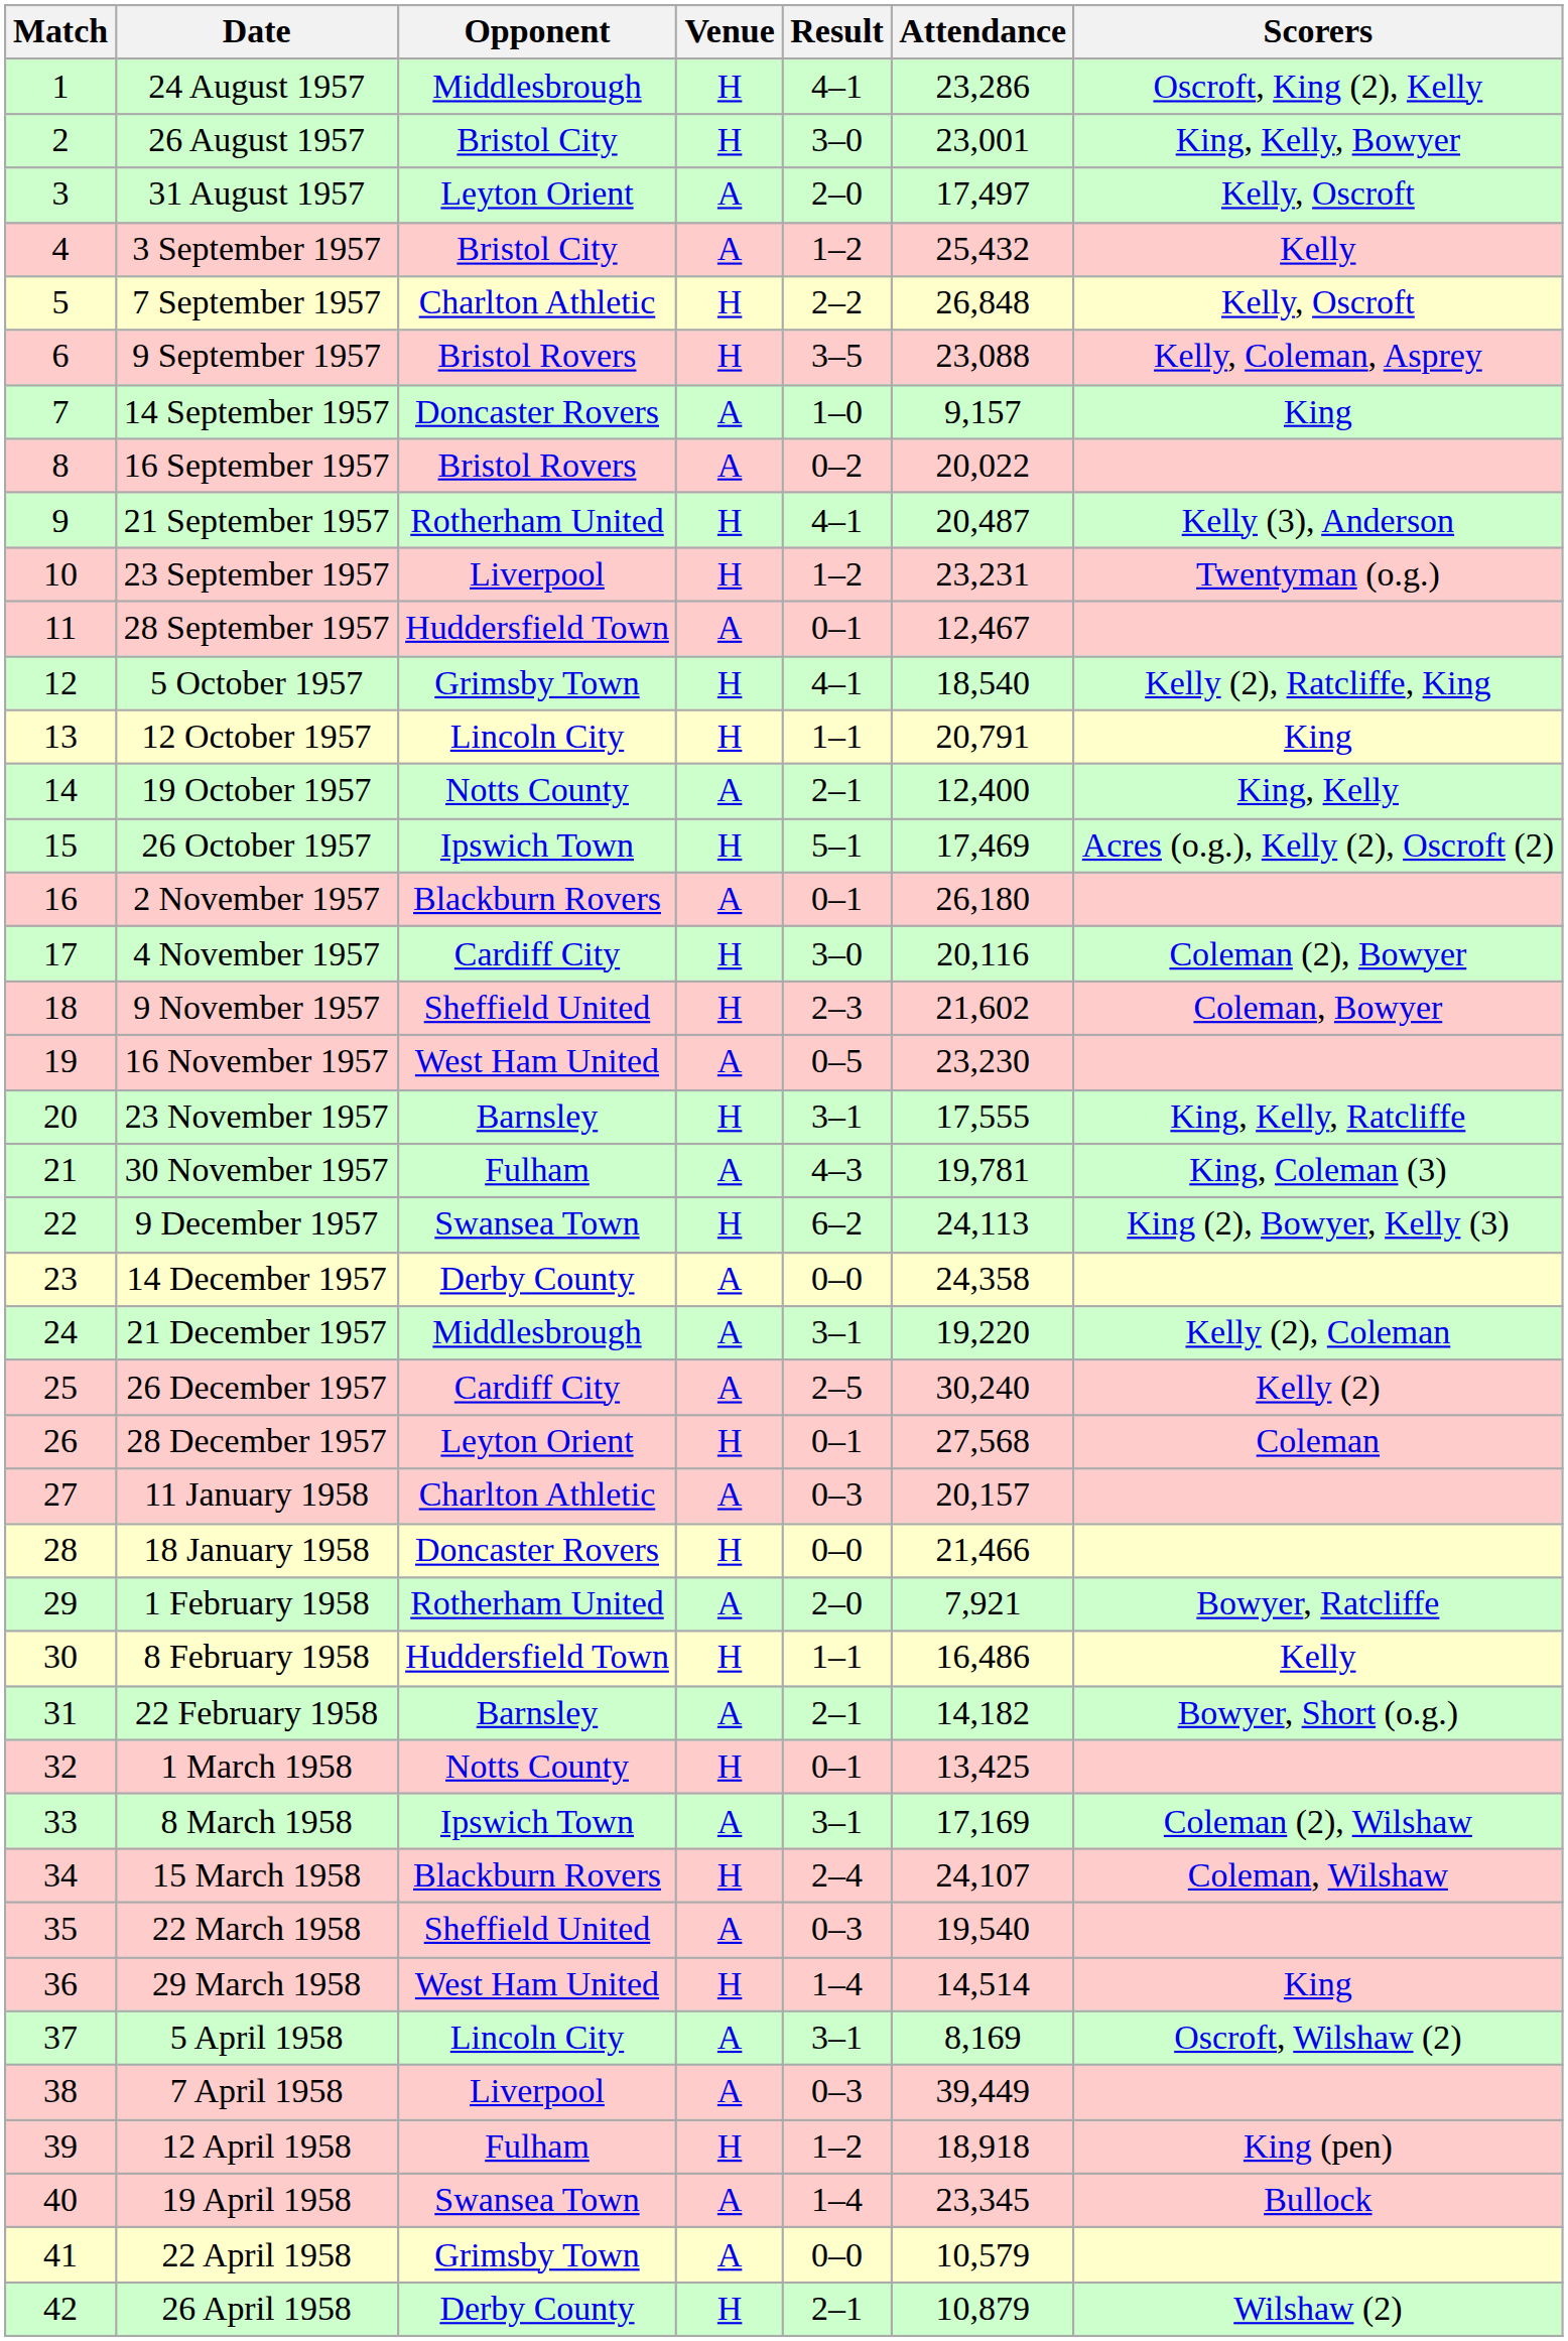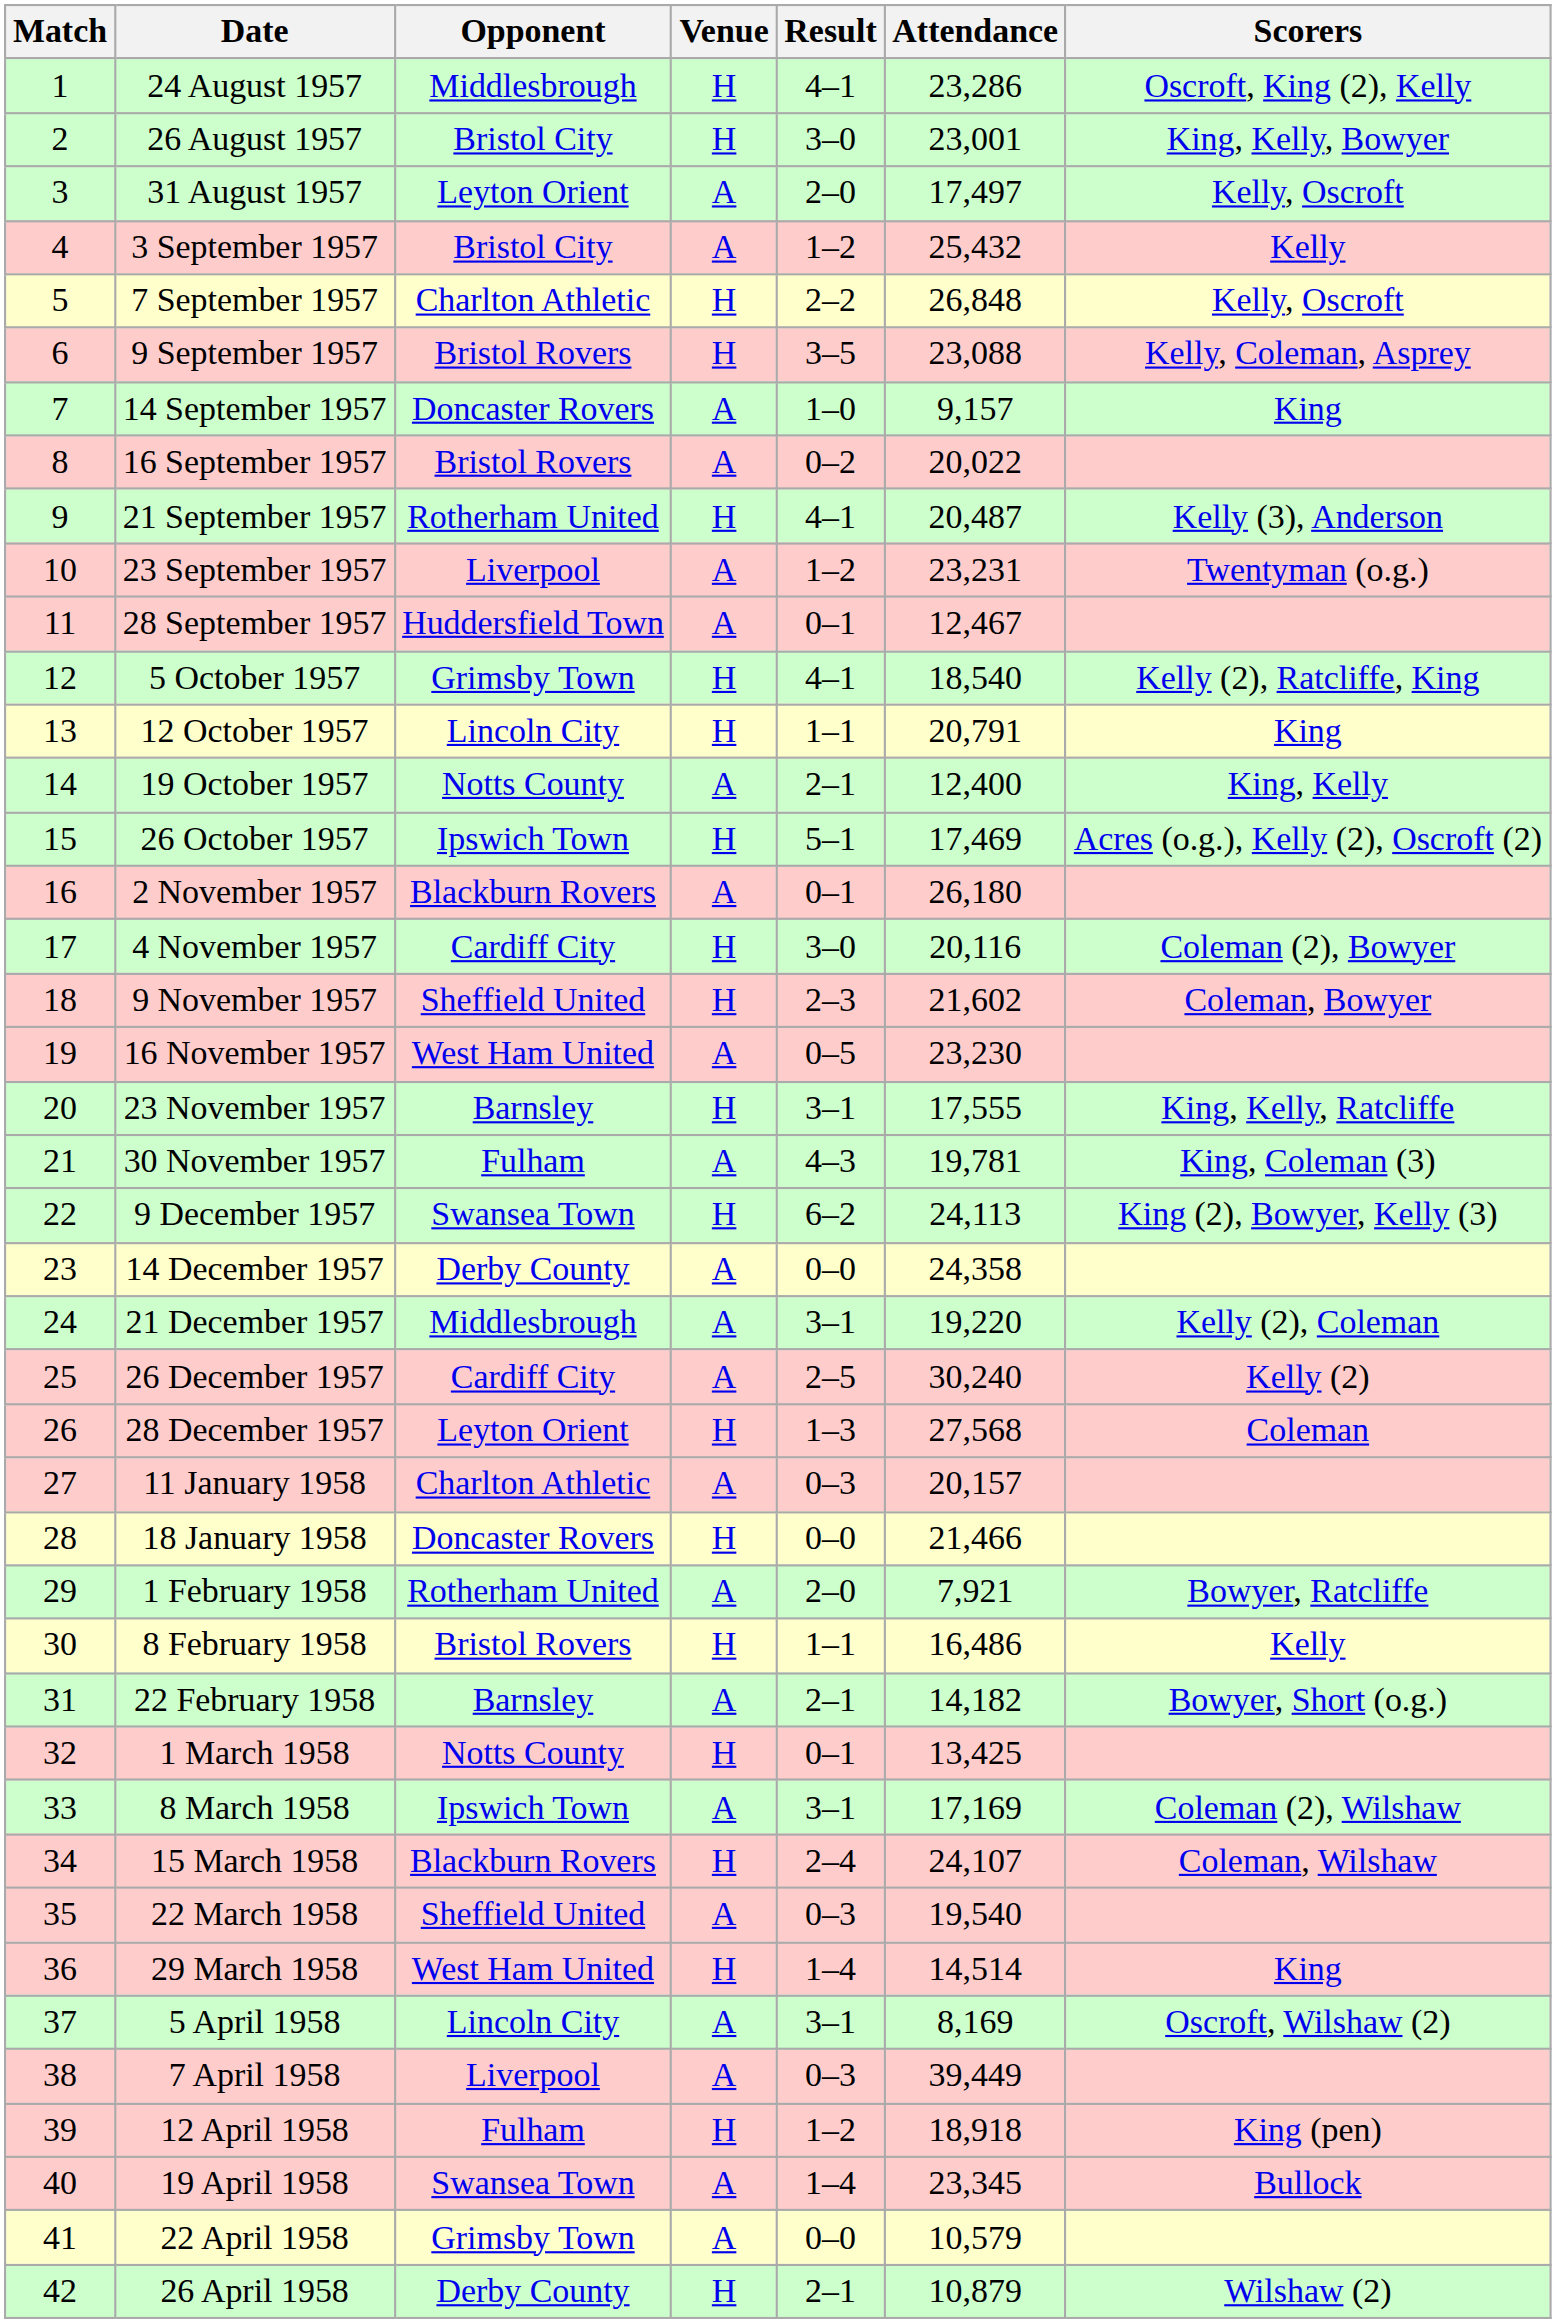23 September 1957 | Venue: H -> A
28 December 1957 | Result: 0–1 -> 1–3
8 February 1958 | Opponent: Huddersfield Town -> Bristol Rovers
